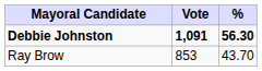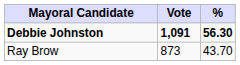Ray Brow | Vote: 853 -> 873
